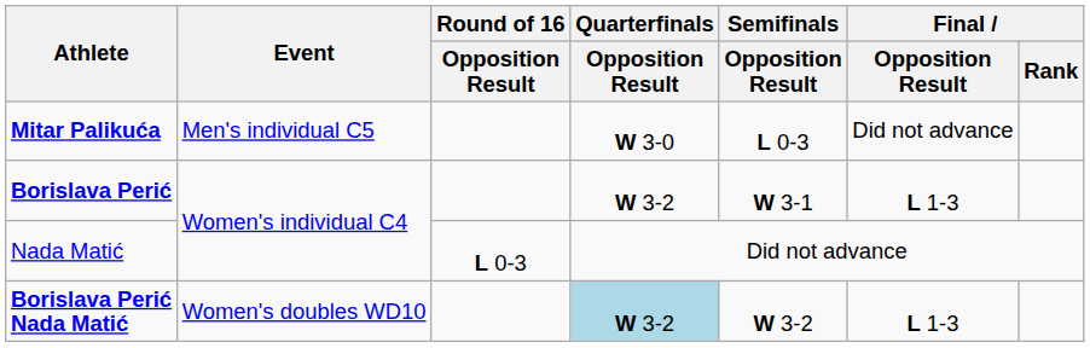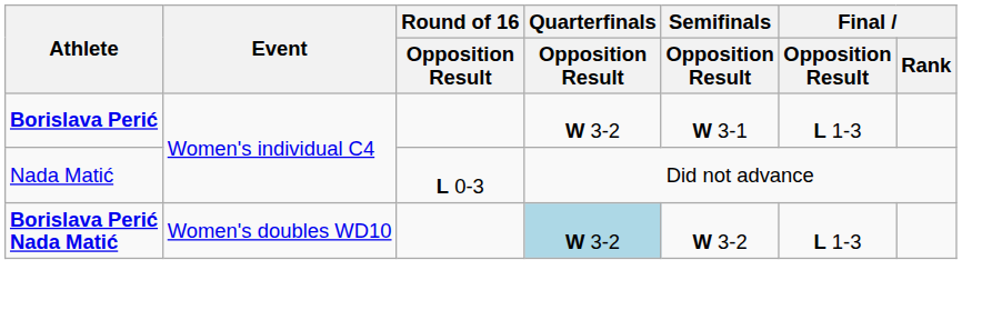- row: Mitar Palikuća | Men's individual C5 | W 3-0 | L 0-3 | Did not advance
